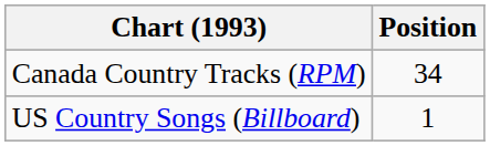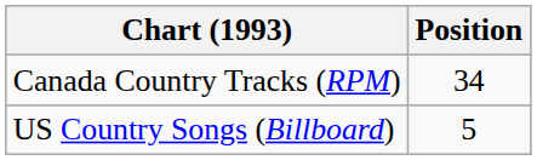US Country Songs (Billboard) | Position: 1 -> 5
